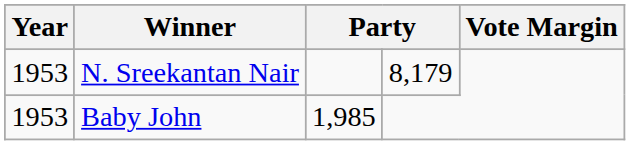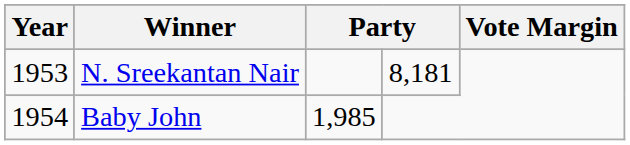N. Sreekantan Nair | column 4: 8,179 -> 8,181
Baby John | Year: 1953 -> 1954
